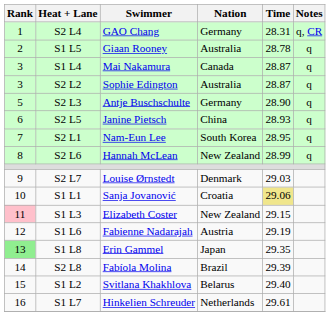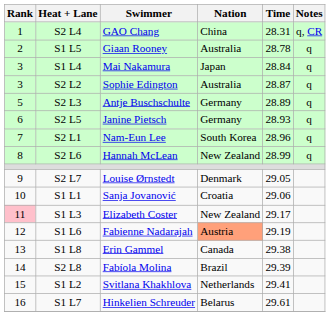S2 L4 | Nation: Germany -> China
S1 L4 | Nation: Canada -> Japan
S1 L4 | Time: 28.87 -> 28.84
S2 L3 | Time: 28.90 -> 28.89
S2 L5 | Nation: China -> Germany
S2 L1 | Time: 28.95 -> 28.96
S2 L7 | Time: 29.03 -> 29.05
S1 L1 | Time: khaki background -> no background
S1 L3 | Time: 29.15 -> 29.17
S1 L6 | Nation: no background -> lightsalmon background
S1 L8 | Rank: lightgreen background -> no background
S1 L8 | Nation: Japan -> Canada
S1 L8 | Time: 29.35 -> 29.38
S1 L2 | Nation: Belarus -> Netherlands
S1 L2 | Time: 29.40 -> 29.41
S1 L7 | Nation: Netherlands -> Belarus
